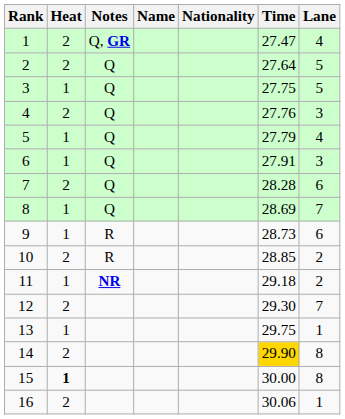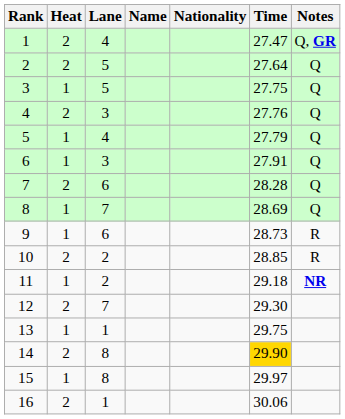columns swapped: Lane <-> Notes
15 | Heat: bold -> normal
15 | Time: 30.00 -> 29.97
